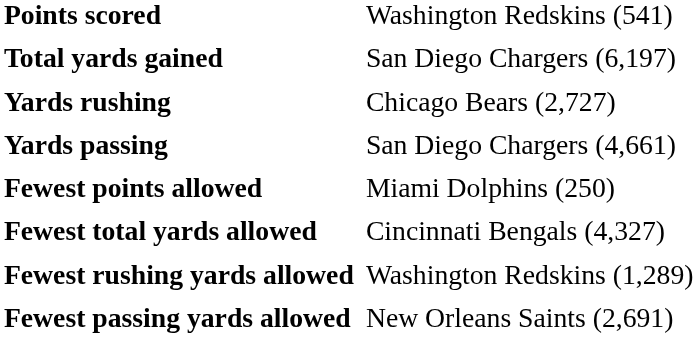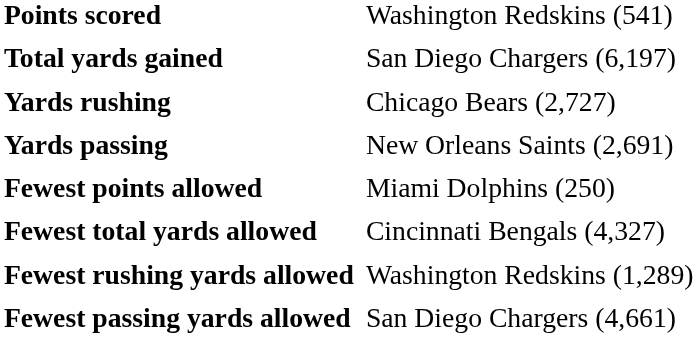Yards passing | column 2: San Diego Chargers (4,661) -> New Orleans Saints (2,691)
Fewest passing yards allowed | column 2: New Orleans Saints (2,691) -> San Diego Chargers (4,661)
